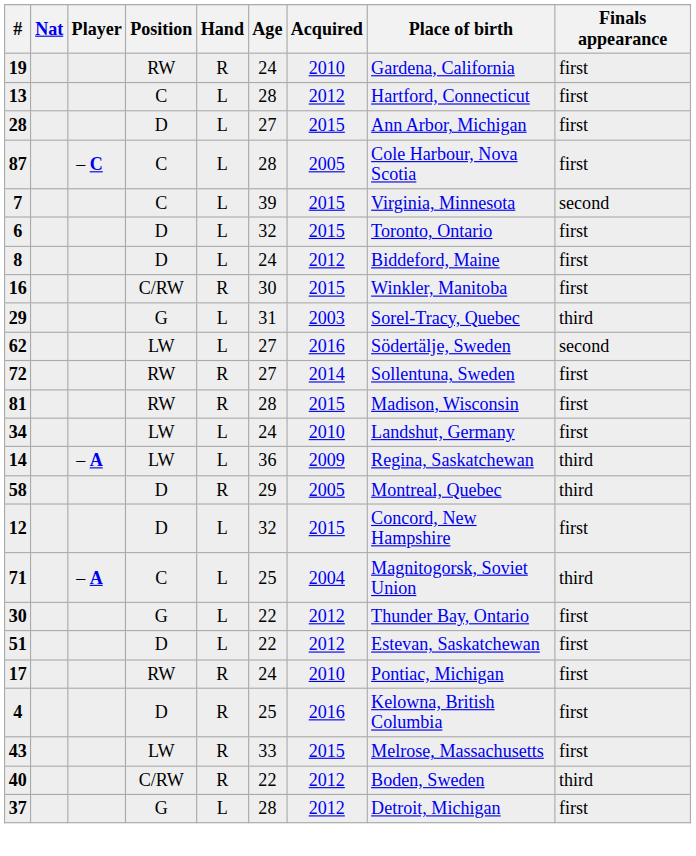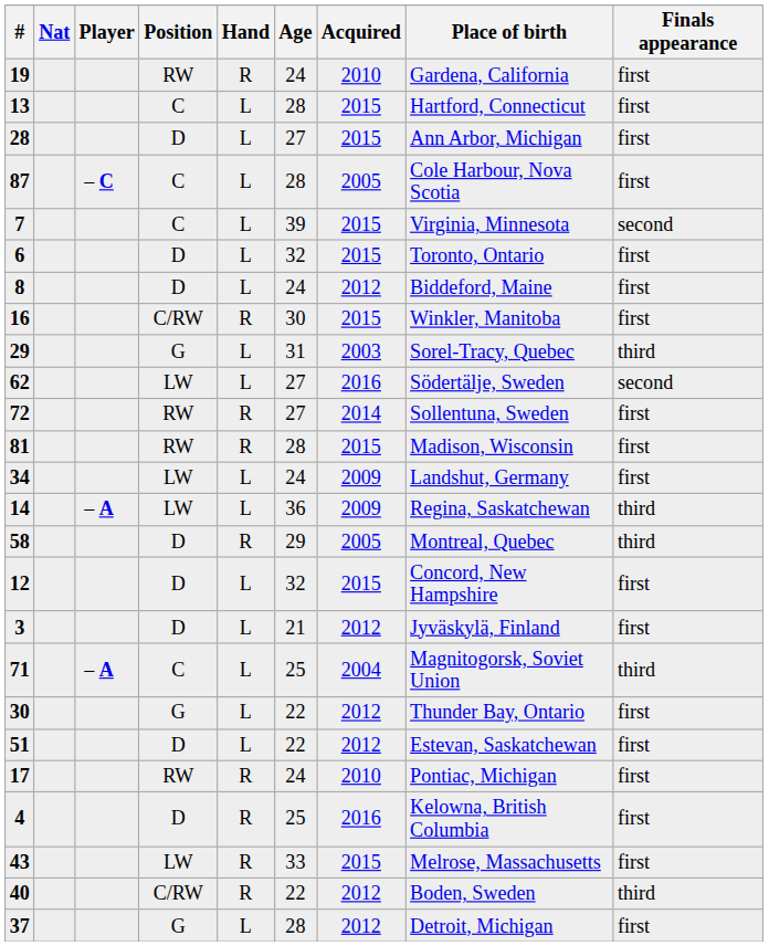13 | Acquired: 2012 -> 2015
34 | Acquired: 2010 -> 2009
+ row: 3 | D | L | 21 | 2012 | Jyväskylä, Finland | first
